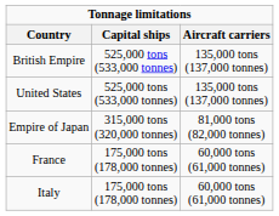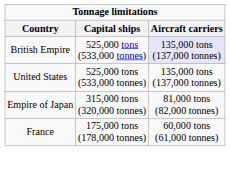British Empire | Aircraft carriers: no background -> lavender background
- row: Italy | 175,000 tons (178,000 tonnes) | 60,000 tons (61,000 tonnes)
